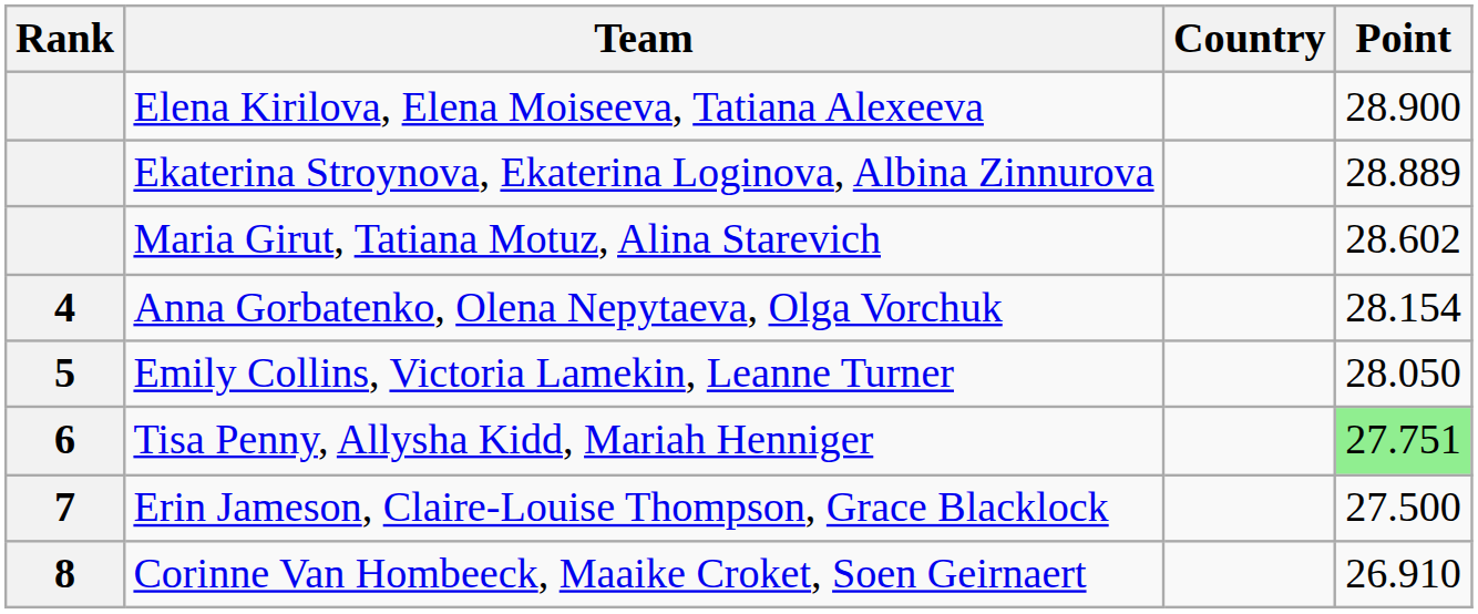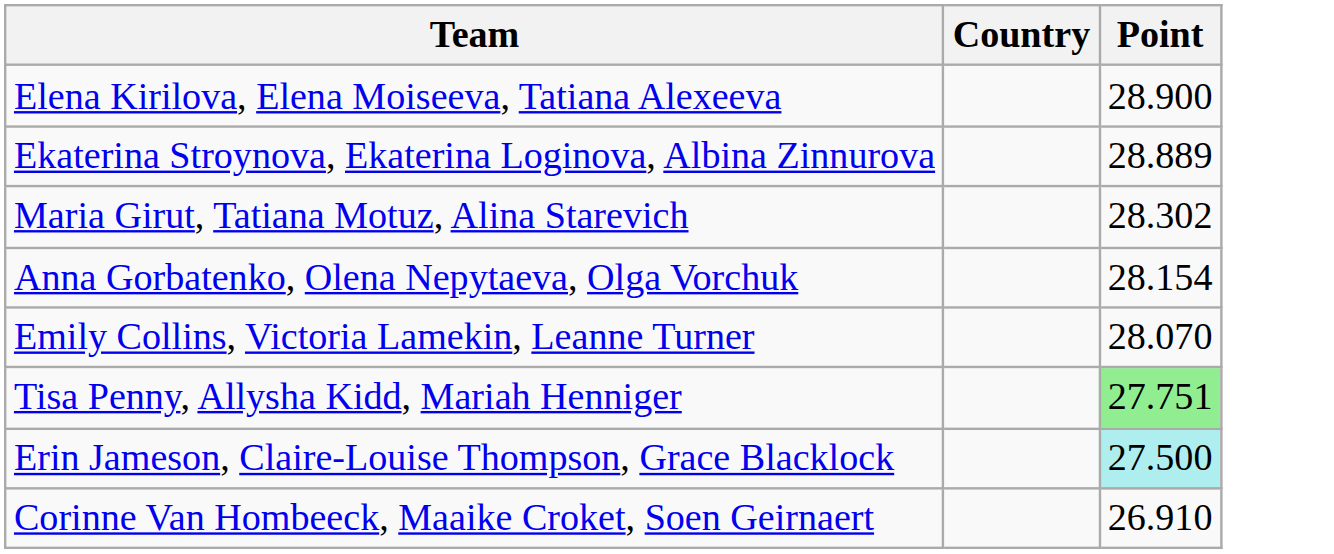- column: Rank | 4 | 5 | 6 | 7 | 8
Maria Girut, Tatiana Motuz, Alina Starevich | Point: 28.602 -> 28.302
Emily Collins, Victoria Lamekin, Leanne Turner | Point: 28.050 -> 28.070
Erin Jameson, Claire-Louise Thompson, Grace Blacklock | Point: no background -> paleturquoise background
